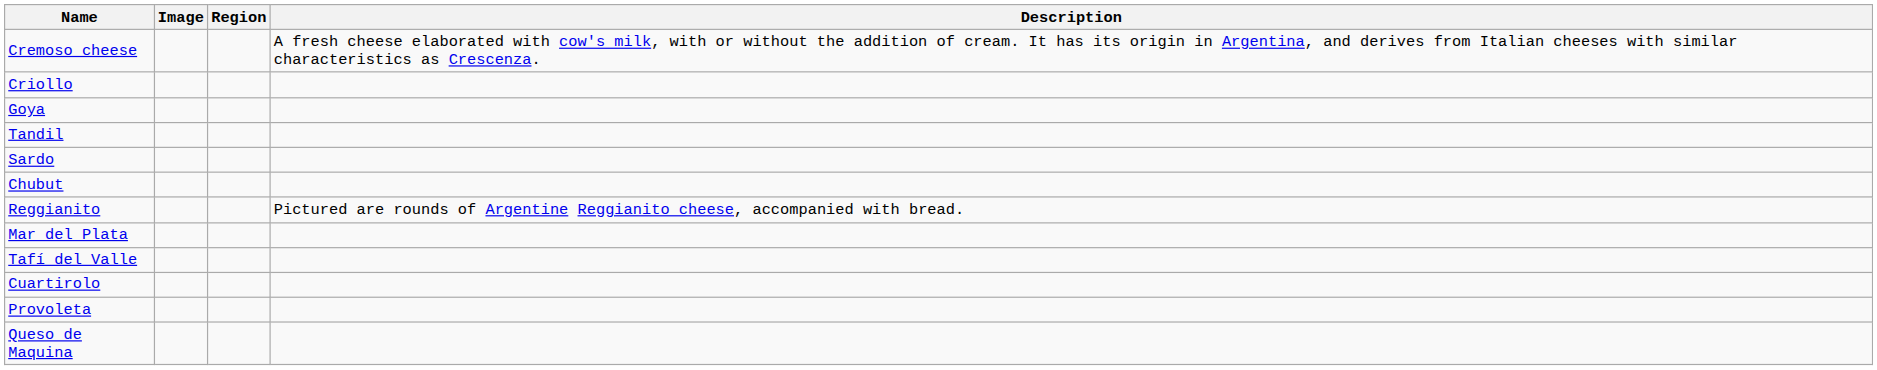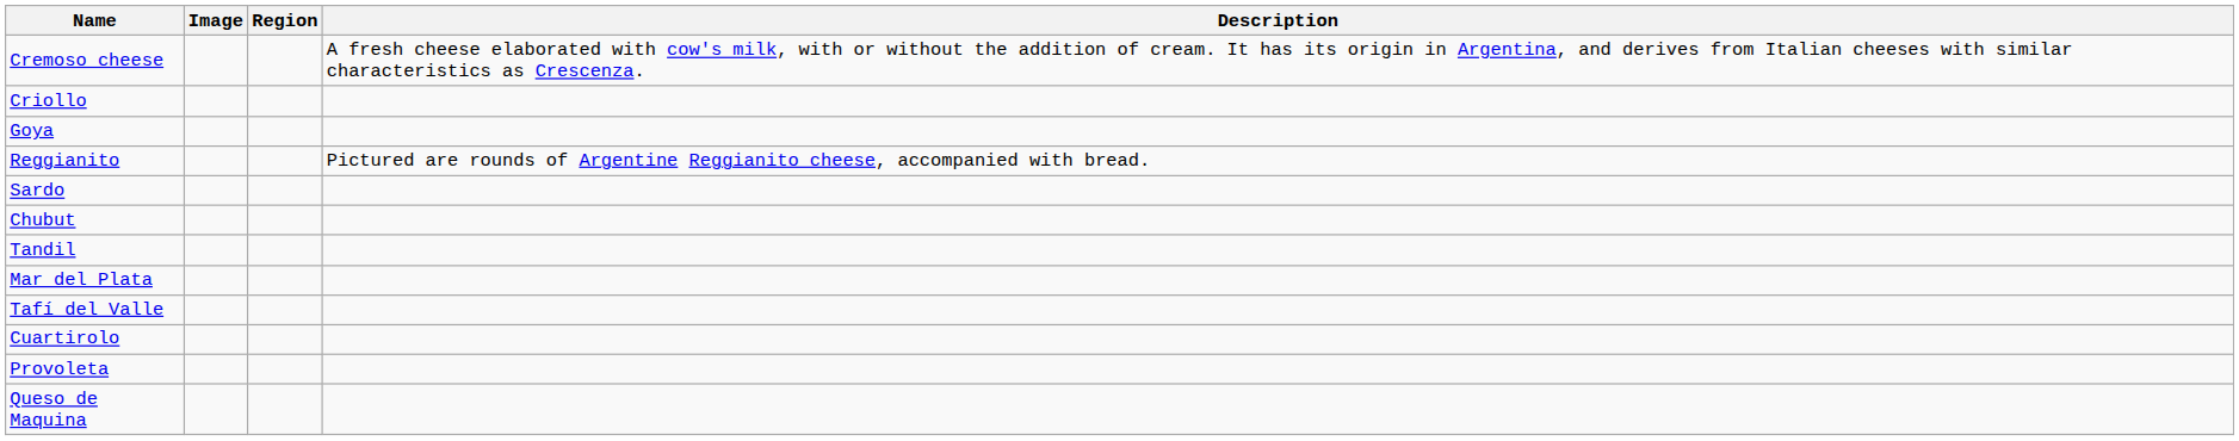rows swapped: Reggianito <-> Tandil
